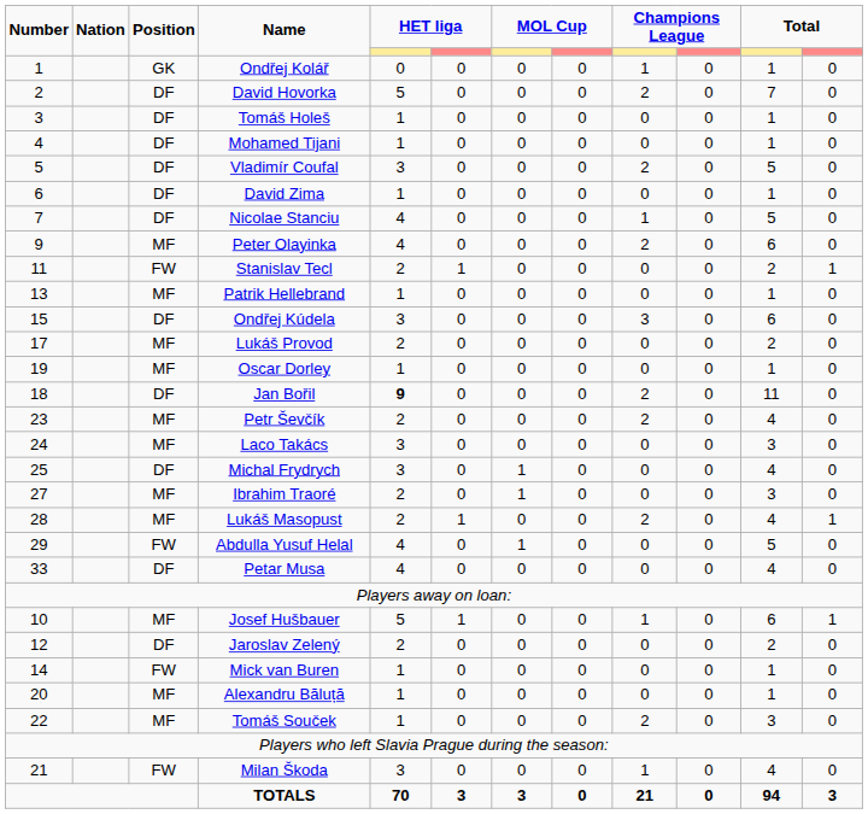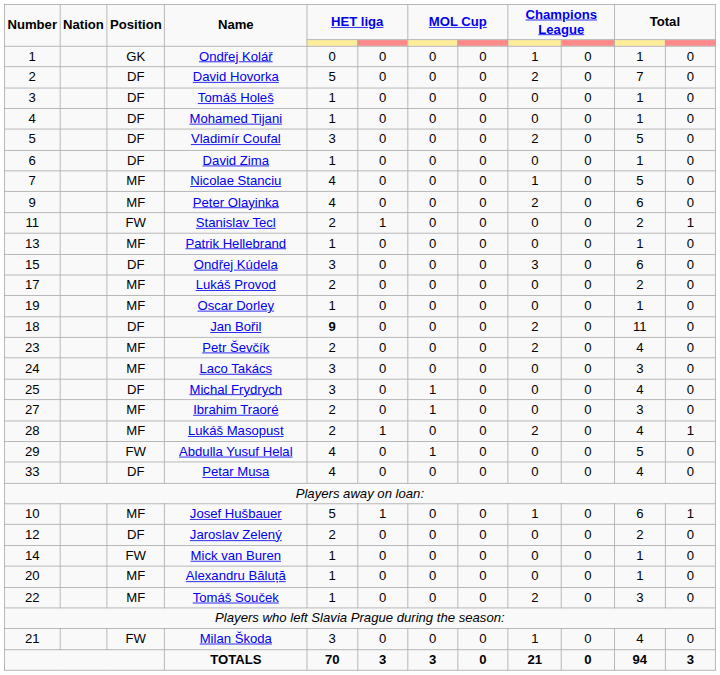Nicolae Stanciu | Position: DF -> MF
